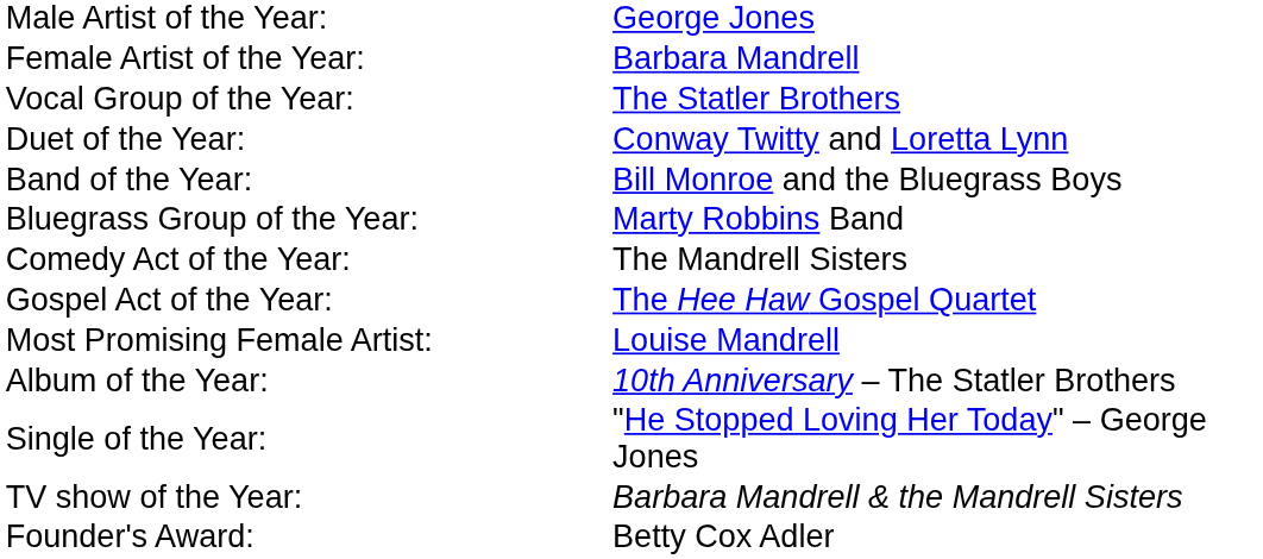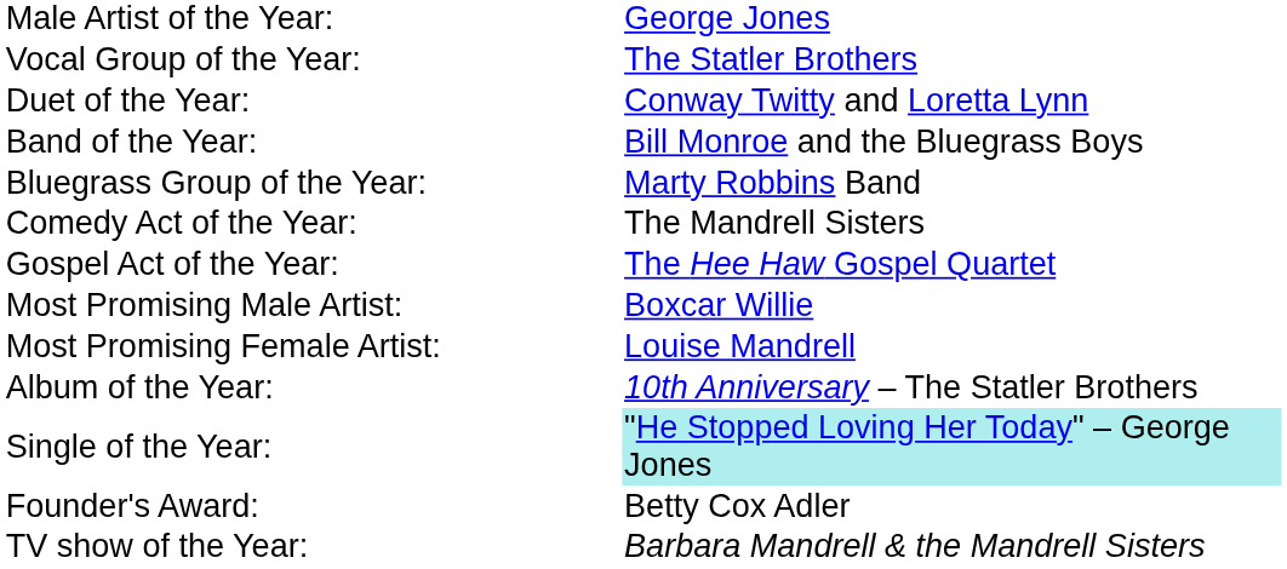- row: Female Artist of the Year: | Barbara Mandrell
+ row: Most Promising Male Artist: | Boxcar Willie
Single of the Year: | column 2: no background -> paleturquoise background
rows swapped: TV show of the Year: <-> Founder's Award:
